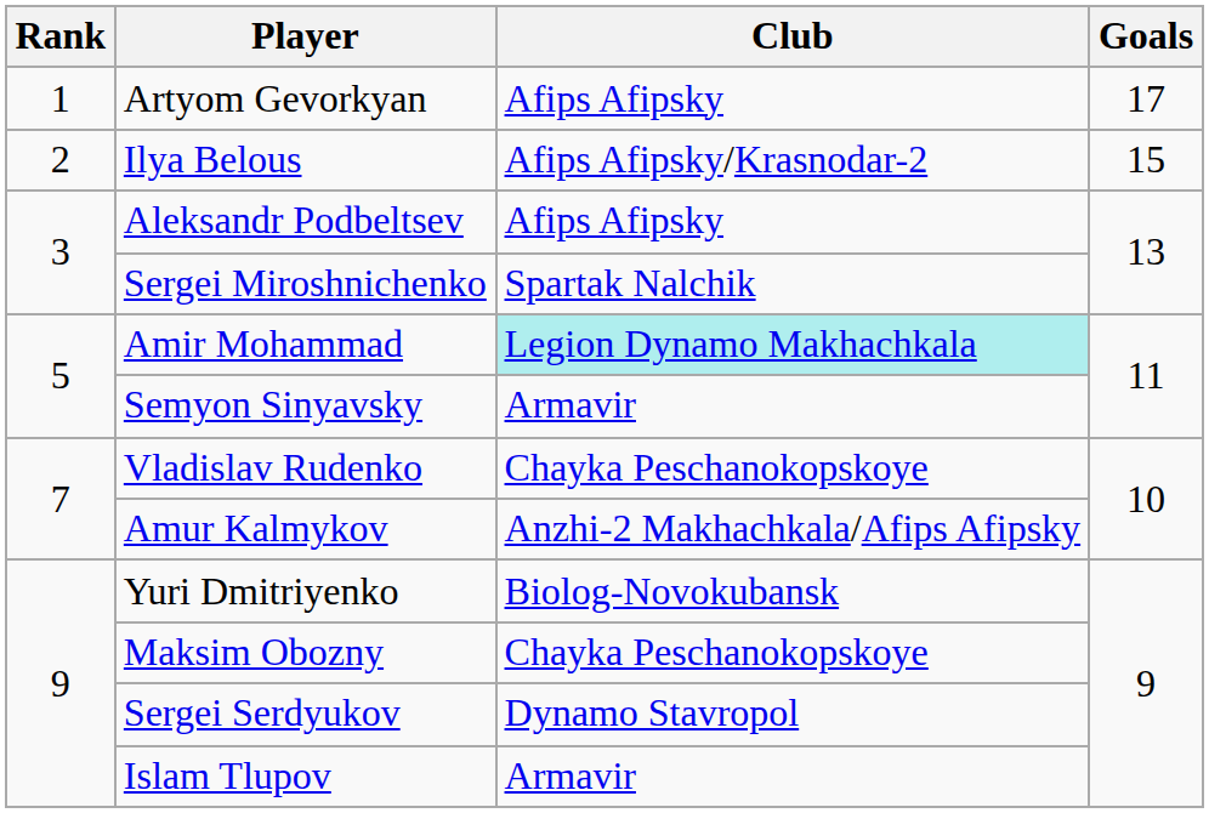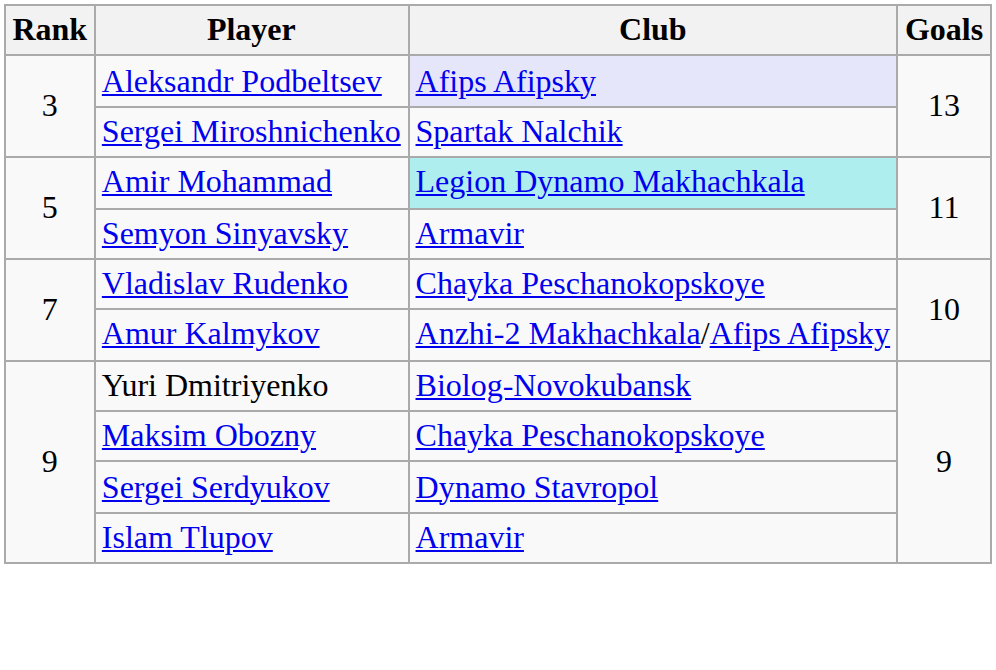- row: 1 | Artyom Gevorkyan | Afips Afipsky | 17
- row: 2 | Ilya Belous | Afips Afipsky/Krasnodar-2 | 15
Aleksandr Podbeltsev | Club: no background -> lavender background
